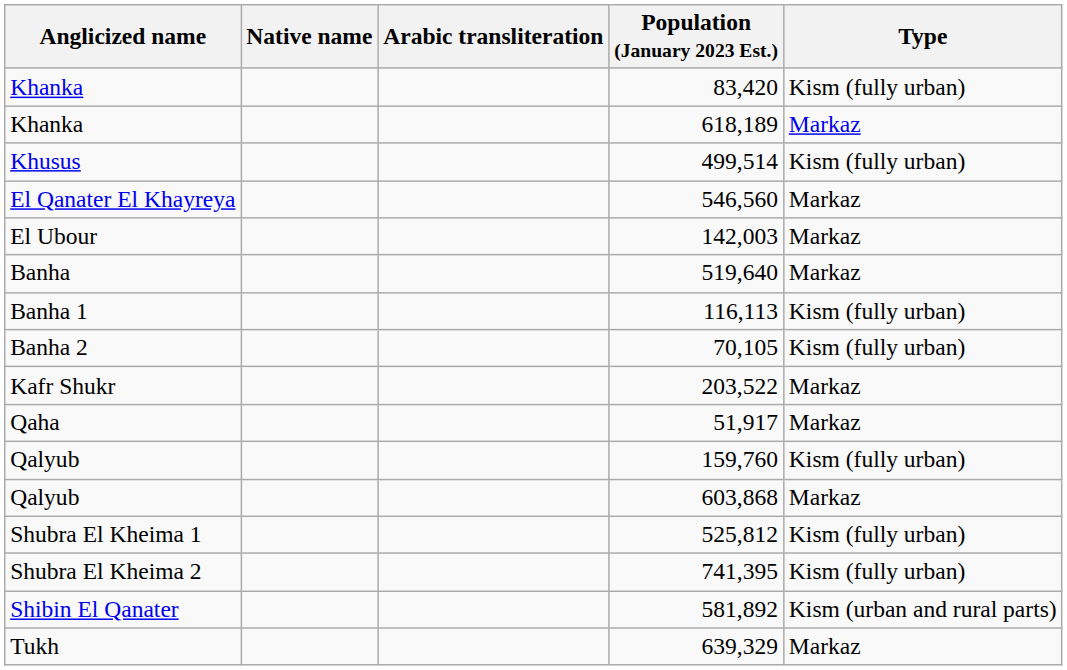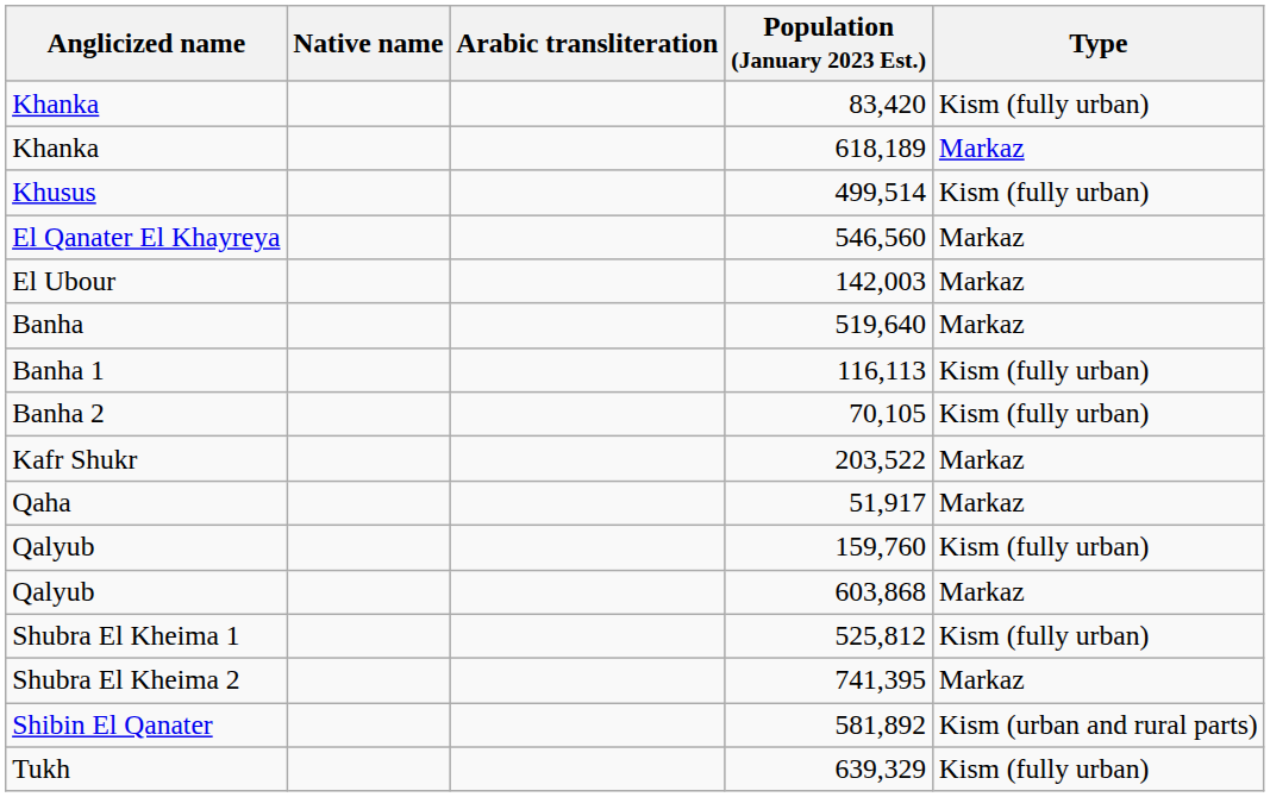741,395 | Type: Kism (fully urban) -> Markaz
639,329 | Type: Markaz -> Kism (fully urban)
